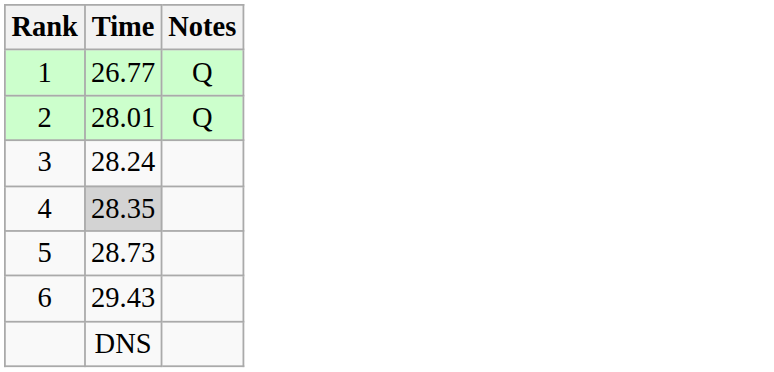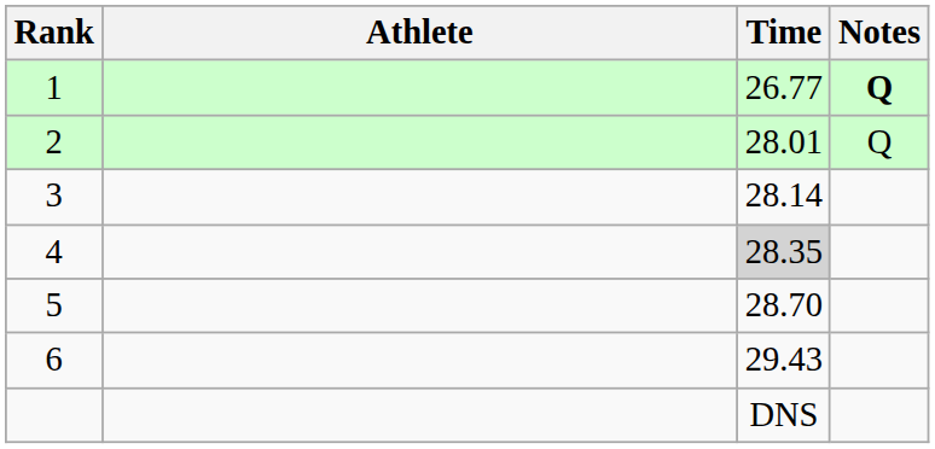+ column: Athlete
1 | Notes: normal -> bold
3 | Time: 28.24 -> 28.14
5 | Time: 28.73 -> 28.70
